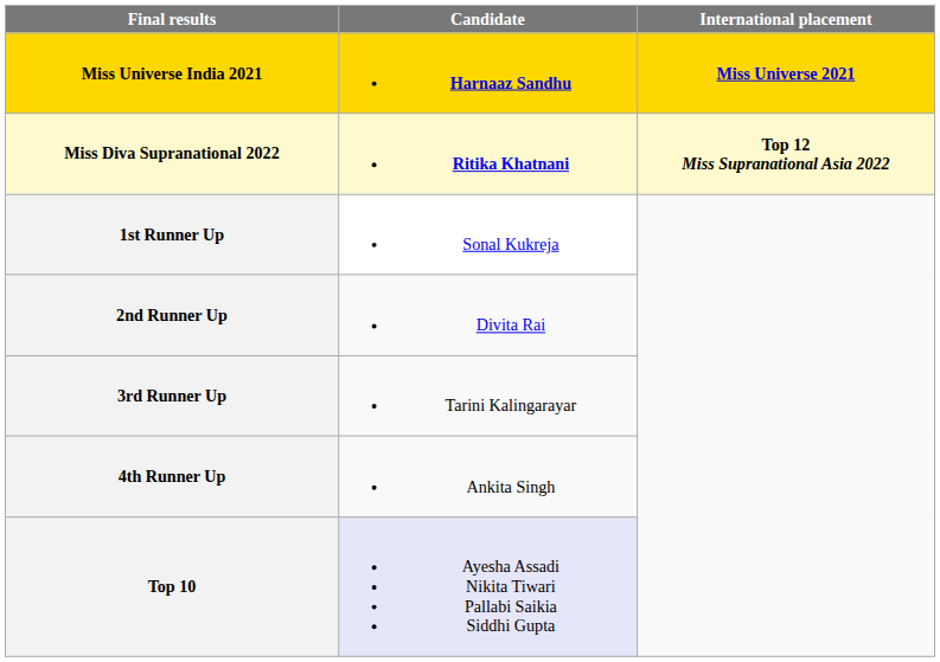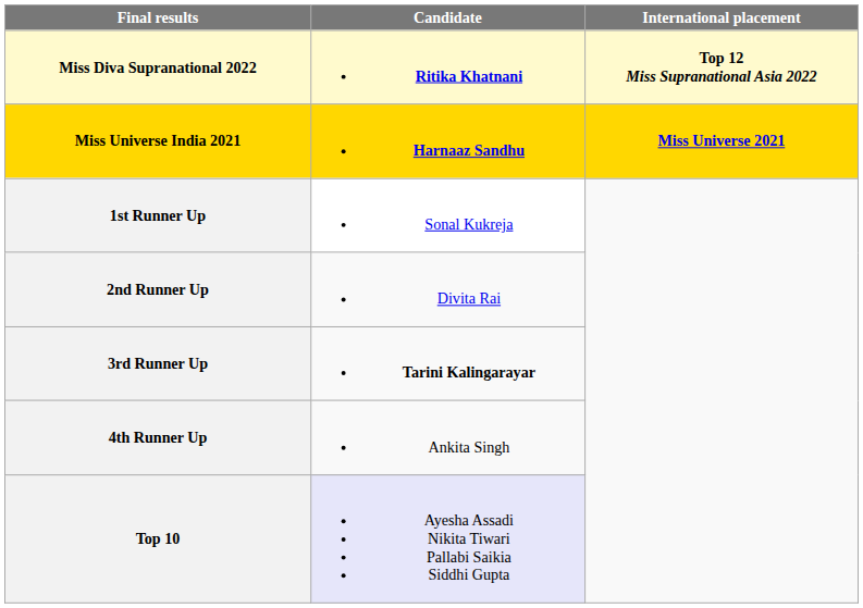rows swapped: Miss Universe India 2021 <-> Miss Diva Supranational 2022
3rd Runner Up | Candidate: normal -> bold
